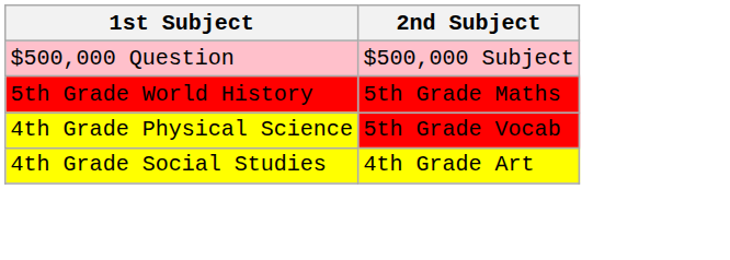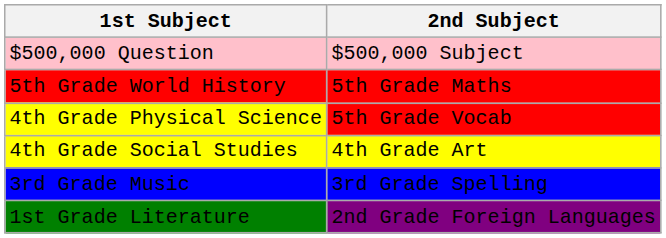+ row: 3rd Grade Music | 3rd Grade Spelling
+ row: 1st Grade Literature | 2nd Grade Foreign Languages
